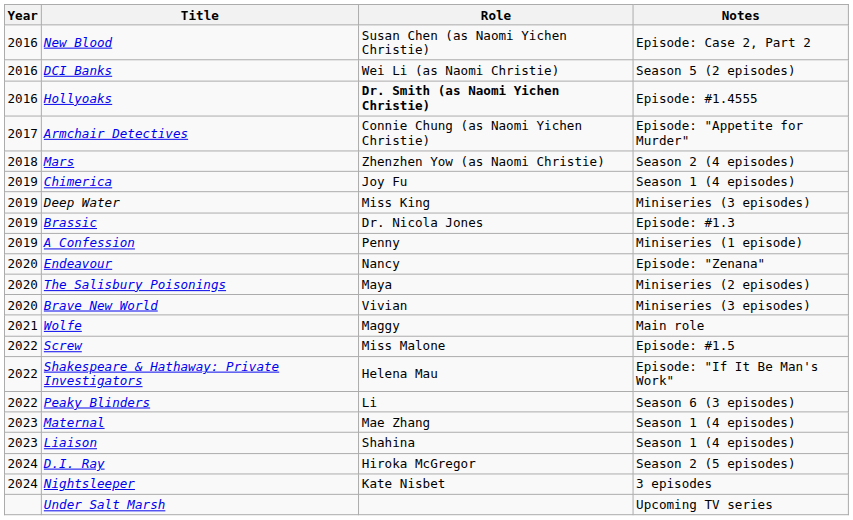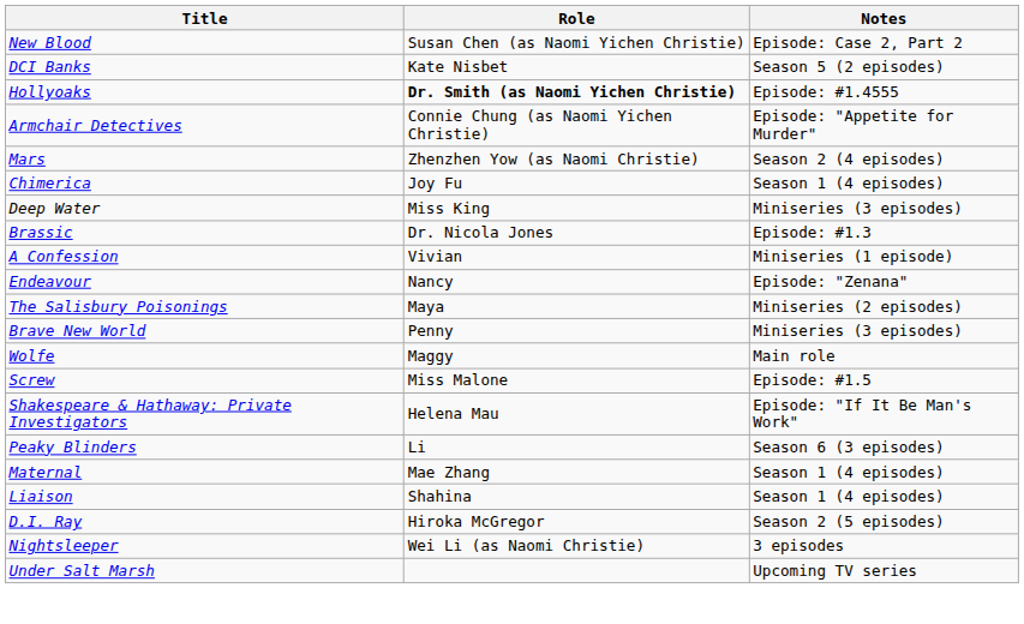- column: Year | 2016 | 2016 | 2016 | 2017 | 2018 | 2019 | 2019 | 2019 | 2019 | 2020 | 2020 | 2020 | 2021 | 2022 | 2022 | 2022 | 2023 | 2023 | 2024 | 2024
DCI Banks | Role: Wei Li (as Naomi Christie) -> Kate Nisbet
A Confession | Role: Penny -> Vivian
Brave New World | Role: Vivian -> Penny
Nightsleeper | Role: Kate Nisbet -> Wei Li (as Naomi Christie)
